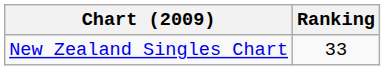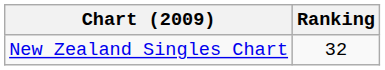New Zealand Singles Chart | Ranking: 33 -> 32
